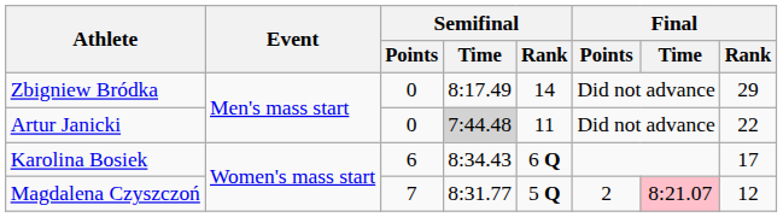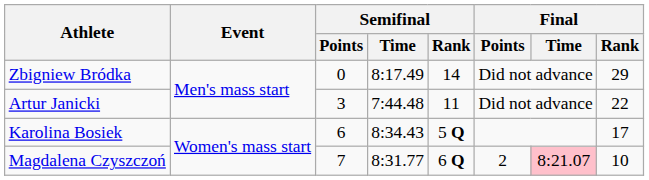Artur Janicki | Semifinal / Points: 0 -> 3
Artur Janicki | Semifinal / Time: lightgrey background -> no background
Karolina Bosiek | Semifinal / Rank: 6 Q -> 5 Q
Magdalena Czyszczoń | Semifinal / Rank: 5 Q -> 6 Q
Magdalena Czyszczoń | Final / Rank: 12 -> 10
